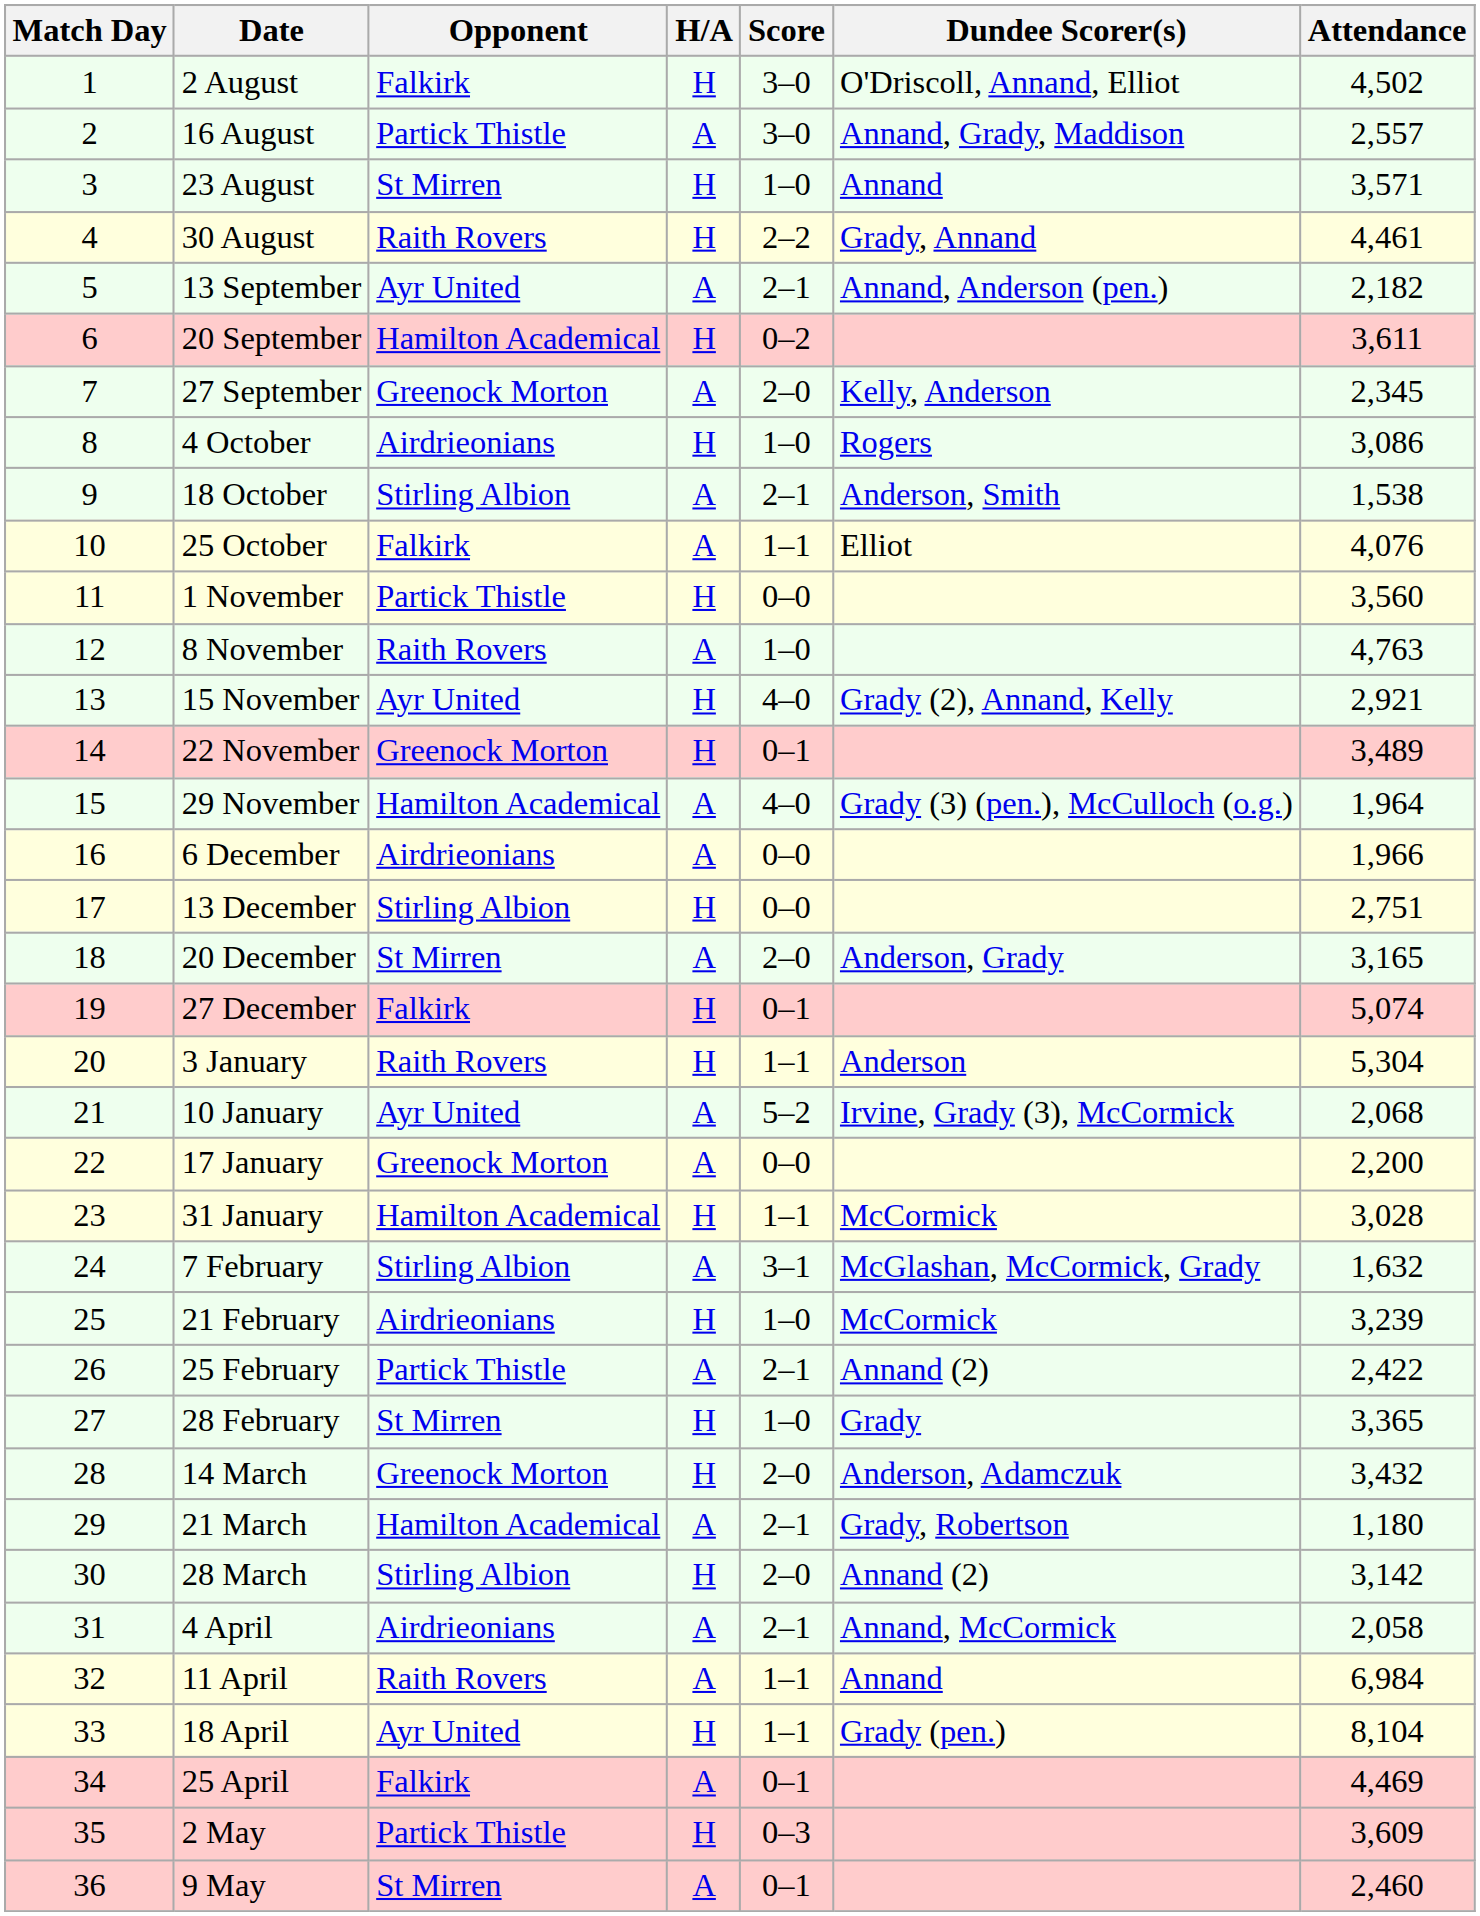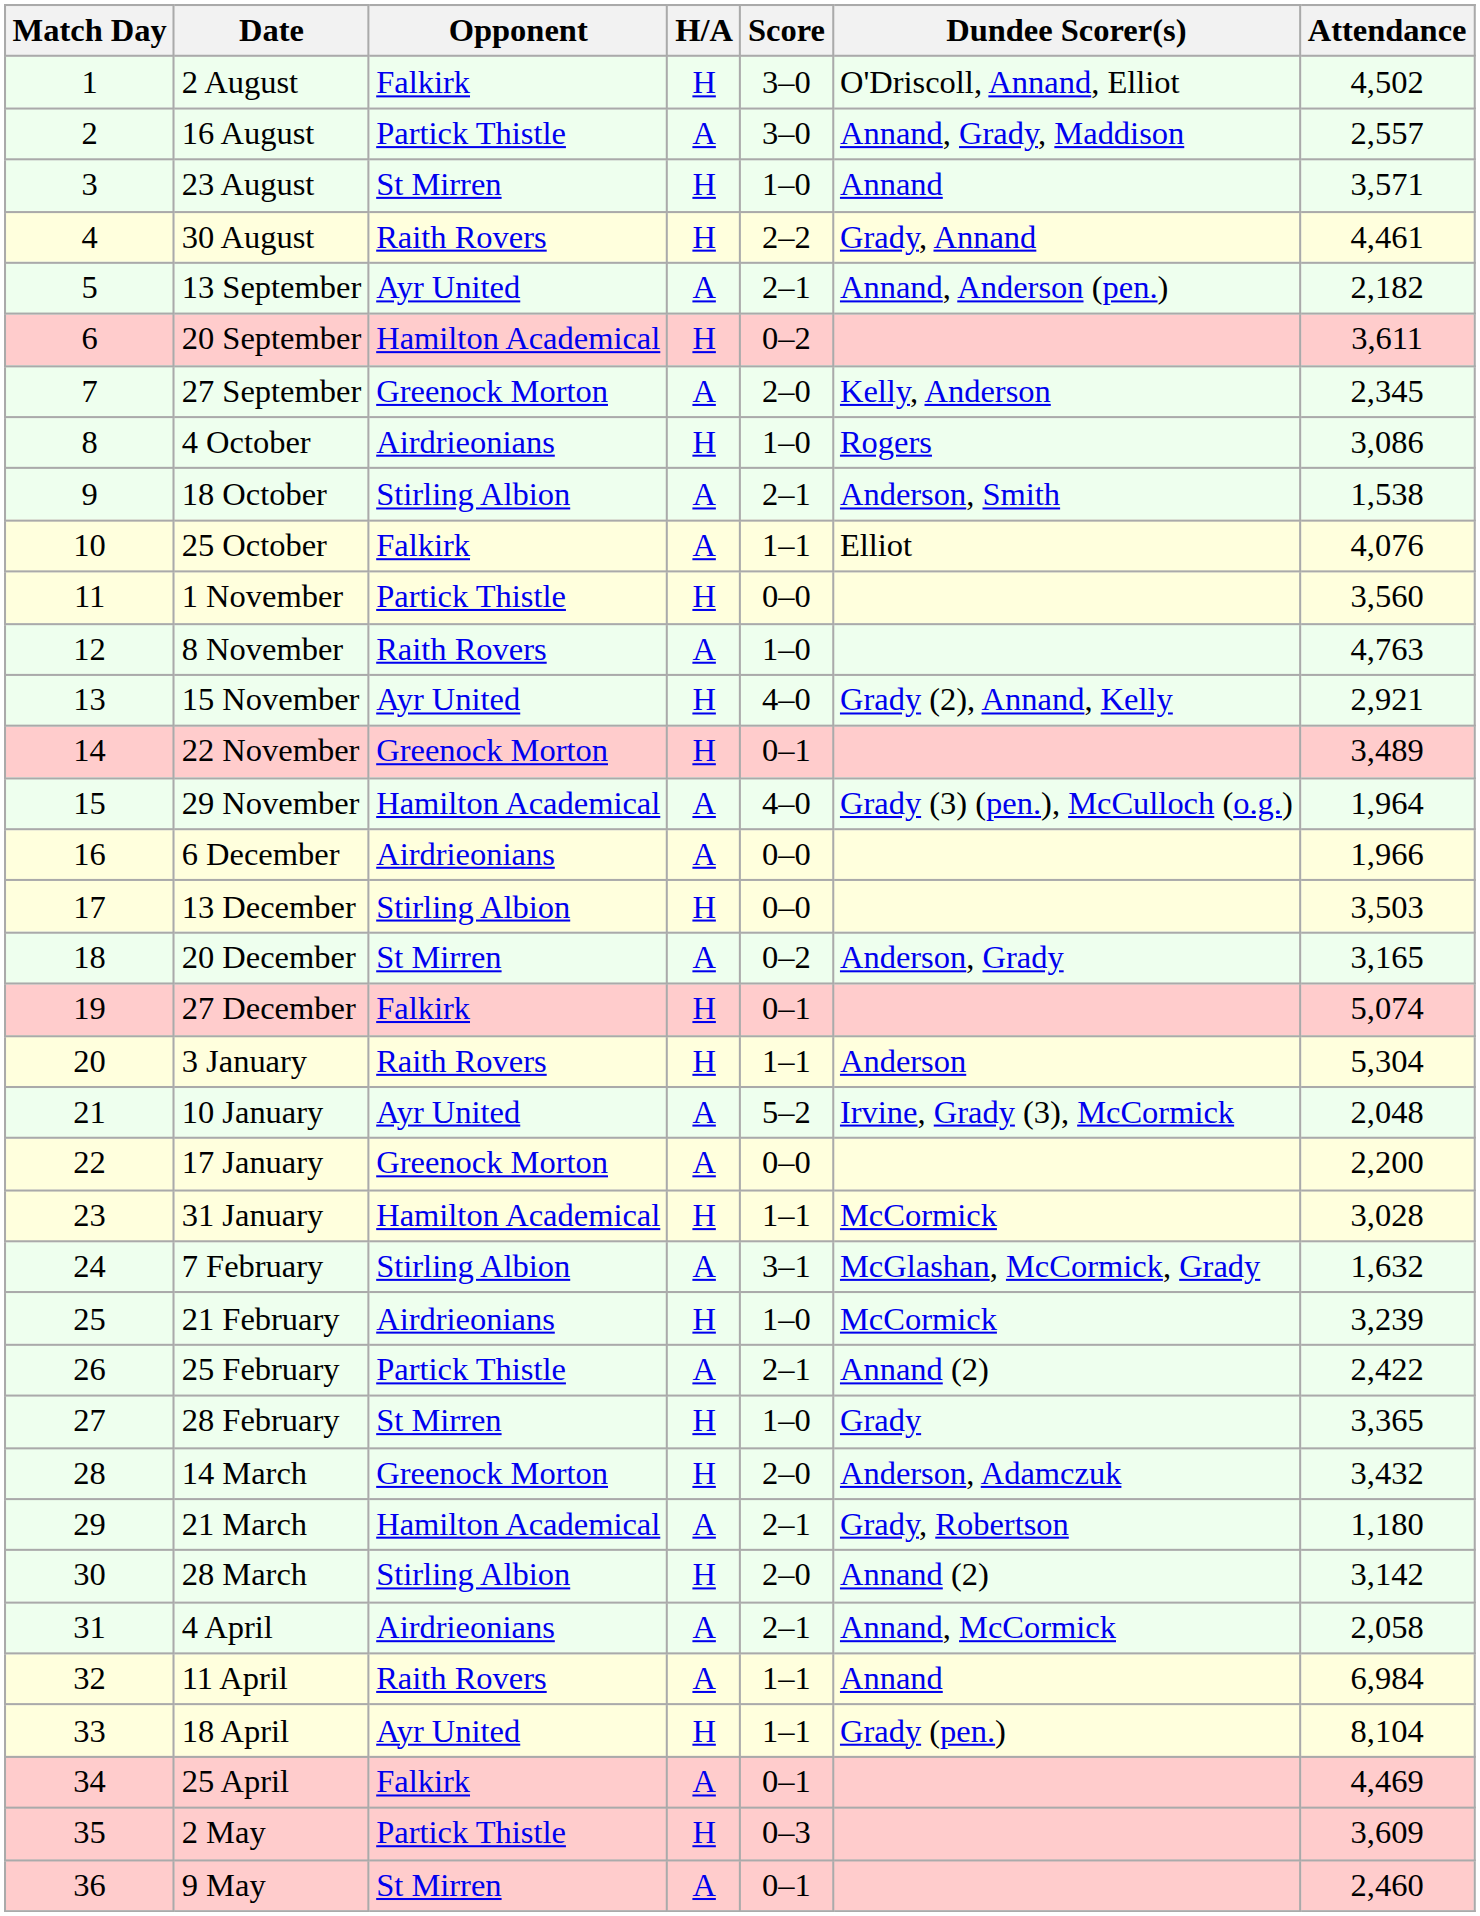13 December | Attendance: 2,751 -> 3,503
20 December | Score: 2–0 -> 0–2
10 January | Attendance: 2,068 -> 2,048
